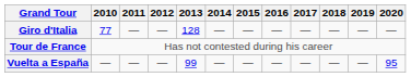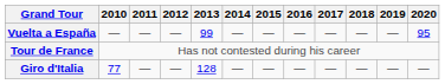rows swapped: Giro d'Italia <-> Vuelta a España
